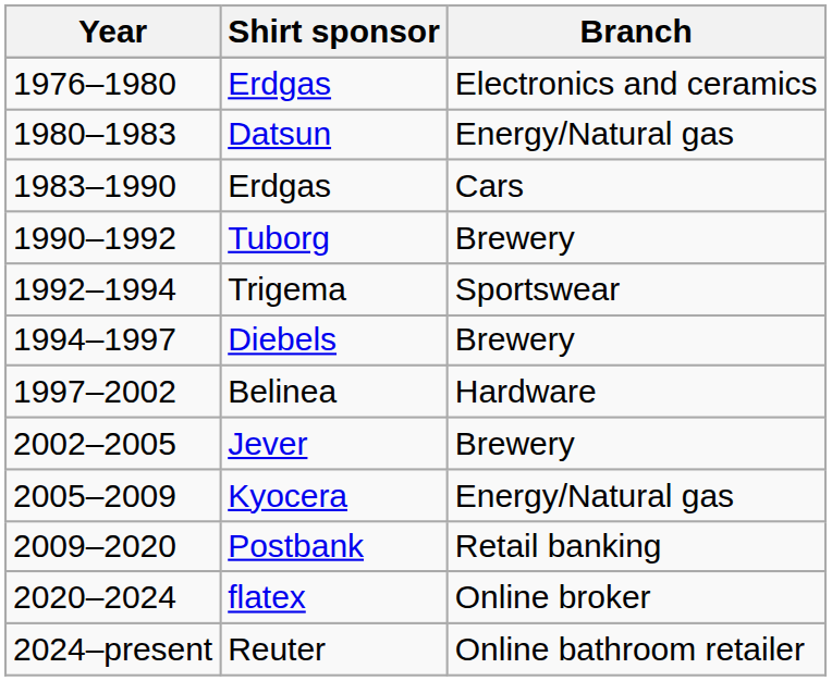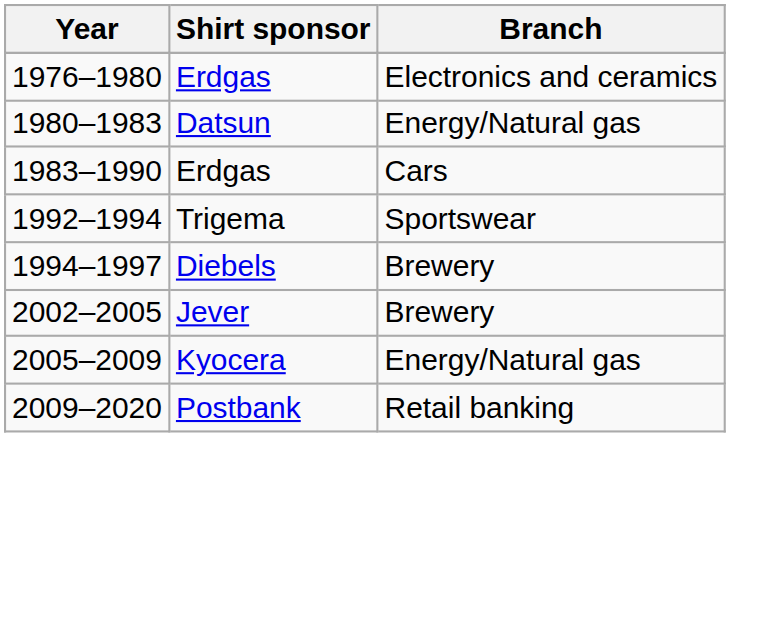- row: 1990–1992 | Tuborg | Brewery
- row: 1997–2002 | Belinea | Hardware
- row: 2020–2024 | flatex | Online broker
- row: 2024–present | Reuter | Online bathroom retailer
